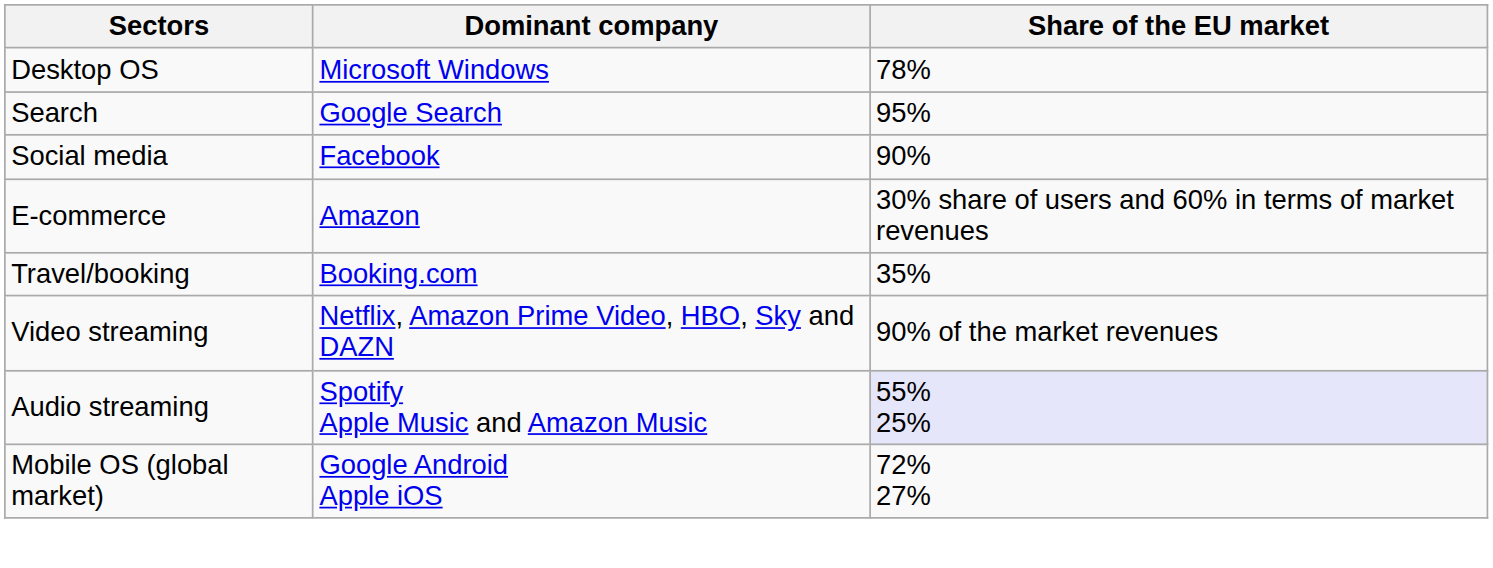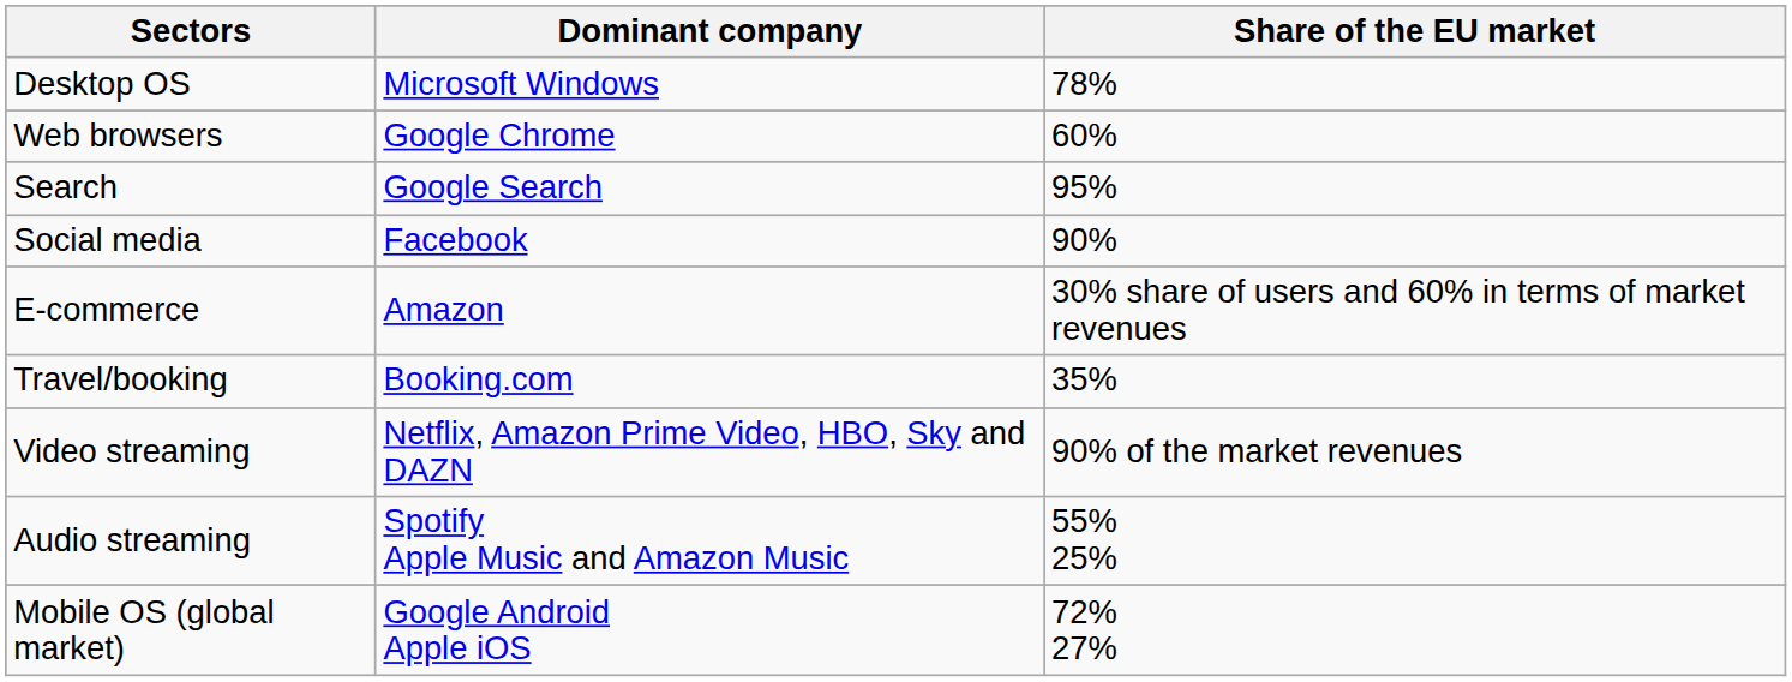+ row: Web browsers | Google Chrome | 60%
Audio streaming | Share of the EU market: lavender background -> no background
